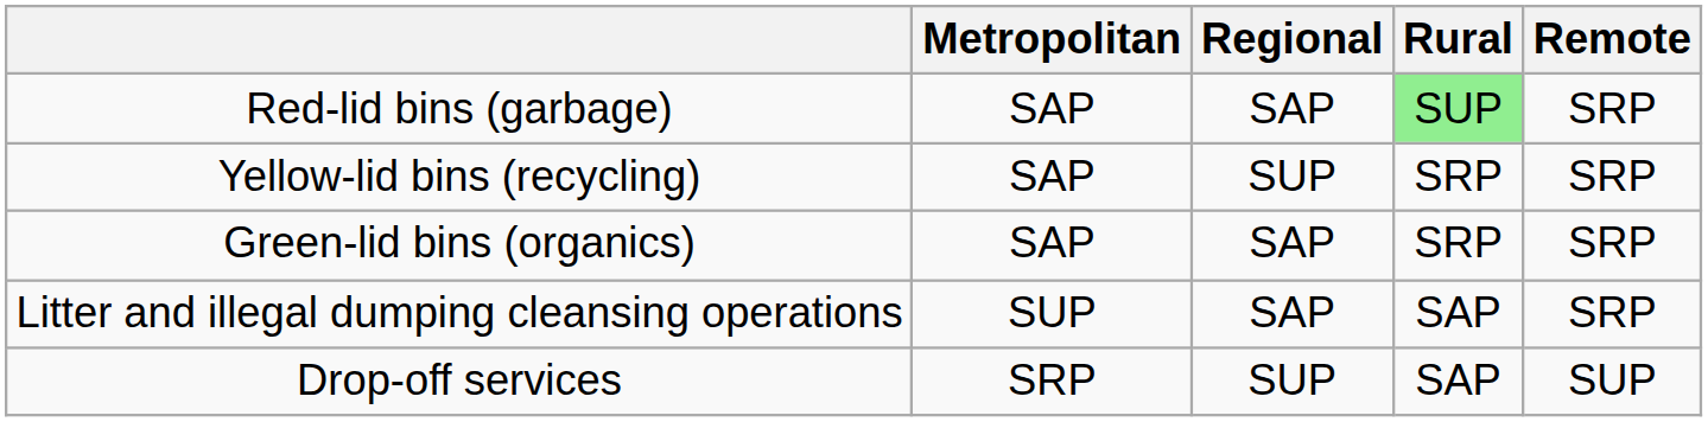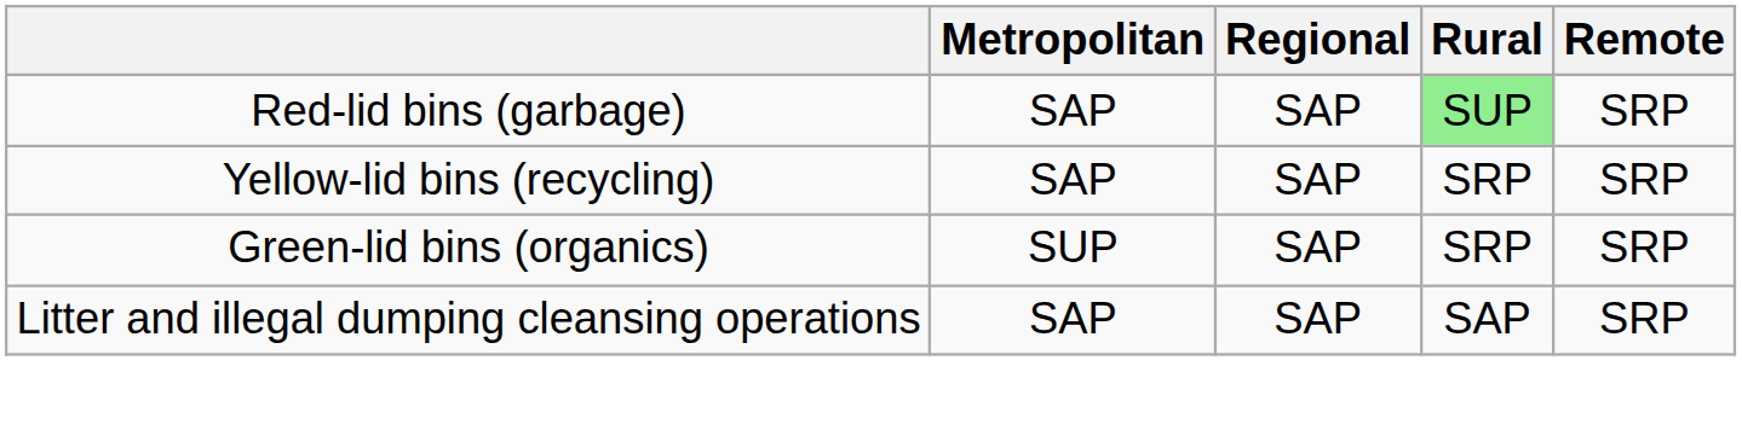Yellow-lid bins (recycling) | Regional: SUP -> SAP
Green-lid bins (organics) | Metropolitan: SAP -> SUP
Litter and illegal dumping cleansing operations | Metropolitan: SUP -> SAP
- row: Drop-off services | SRP | SUP | SAP | SUP
